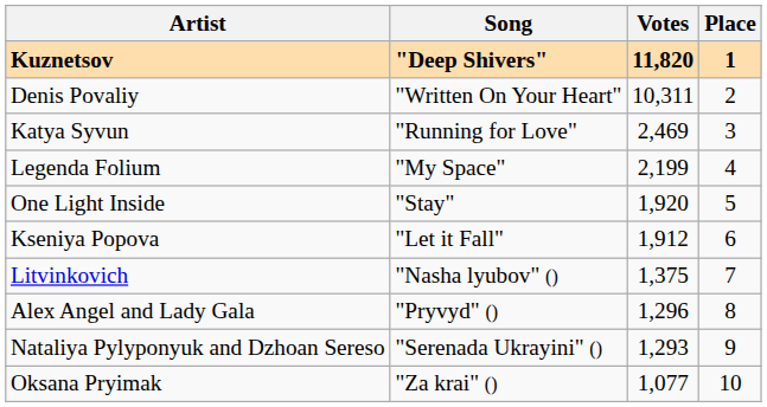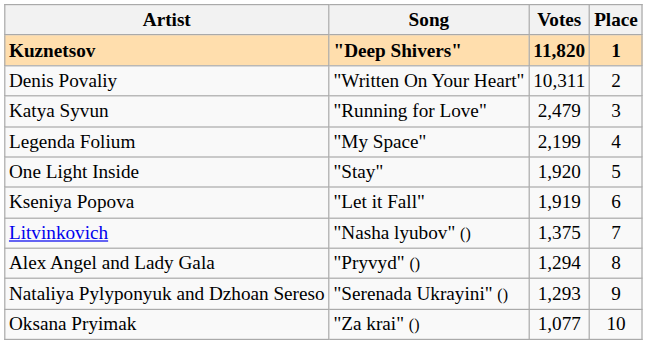Katya Syvun | Votes: 2,469 -> 2,479
Kseniya Popova | Votes: 1,912 -> 1,919
Alex Angel and Lady Gala | Votes: 1,296 -> 1,294
